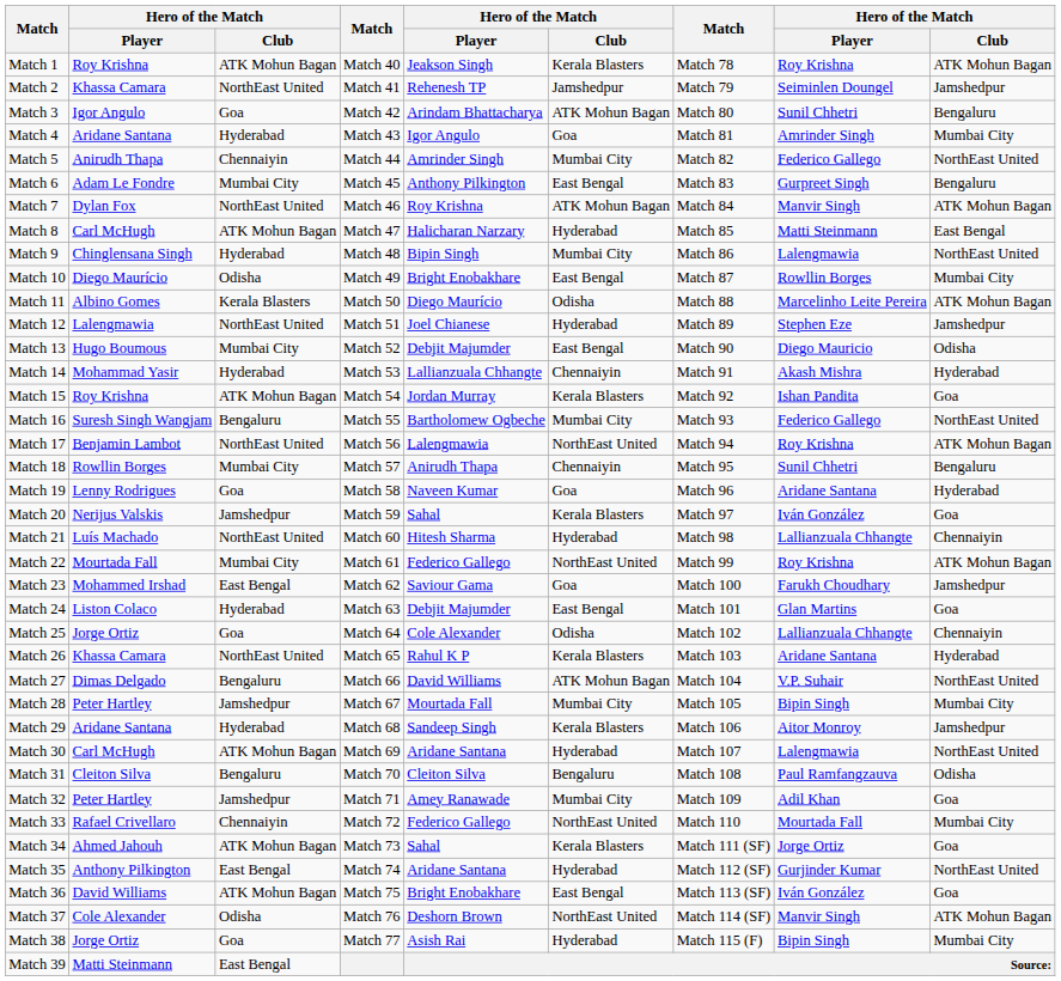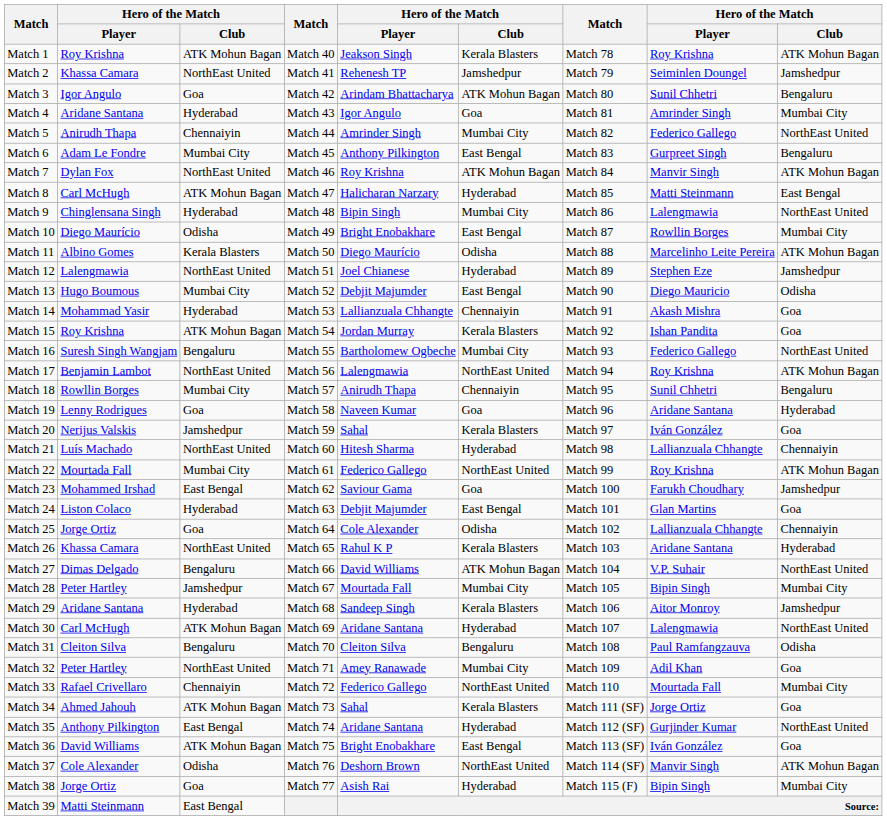Match 14 | column 9: Hyderabad -> Goa
Match 32 | column 3: Jamshedpur -> NorthEast United
